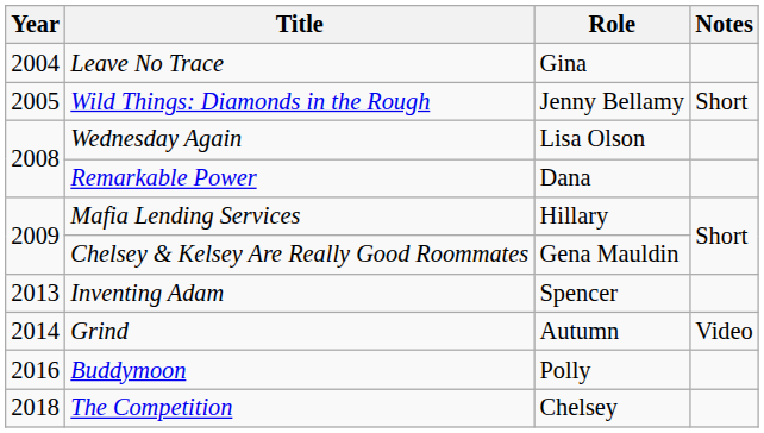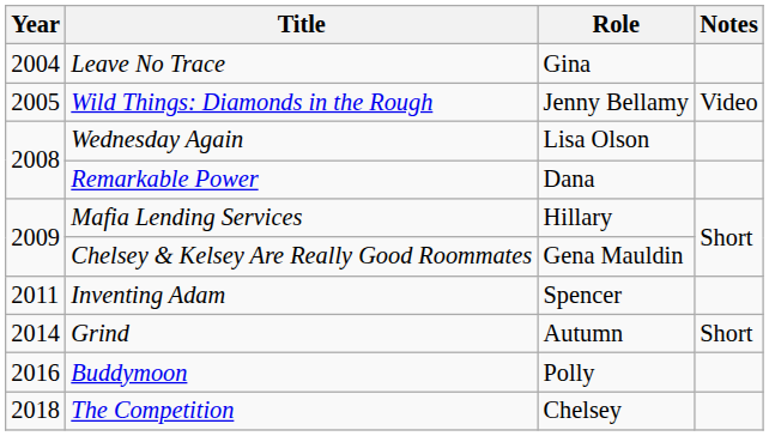Wild Things: Diamonds in the Rough | Notes: Short -> Video
Inventing Adam | Year: 2013 -> 2011
Grind | Notes: Video -> Short
